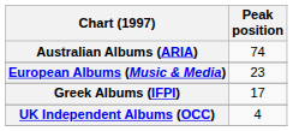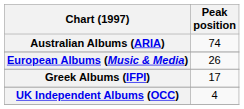European Albums (Music & Media) | Peak position: 23 -> 26
